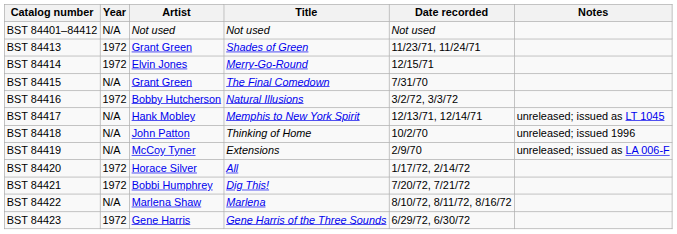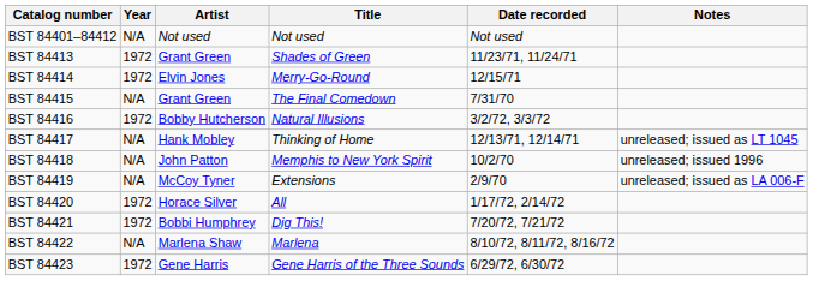BST 84417 | Title: Memphis to New York Spirit -> Thinking of Home
BST 84418 | Title: Thinking of Home -> Memphis to New York Spirit
